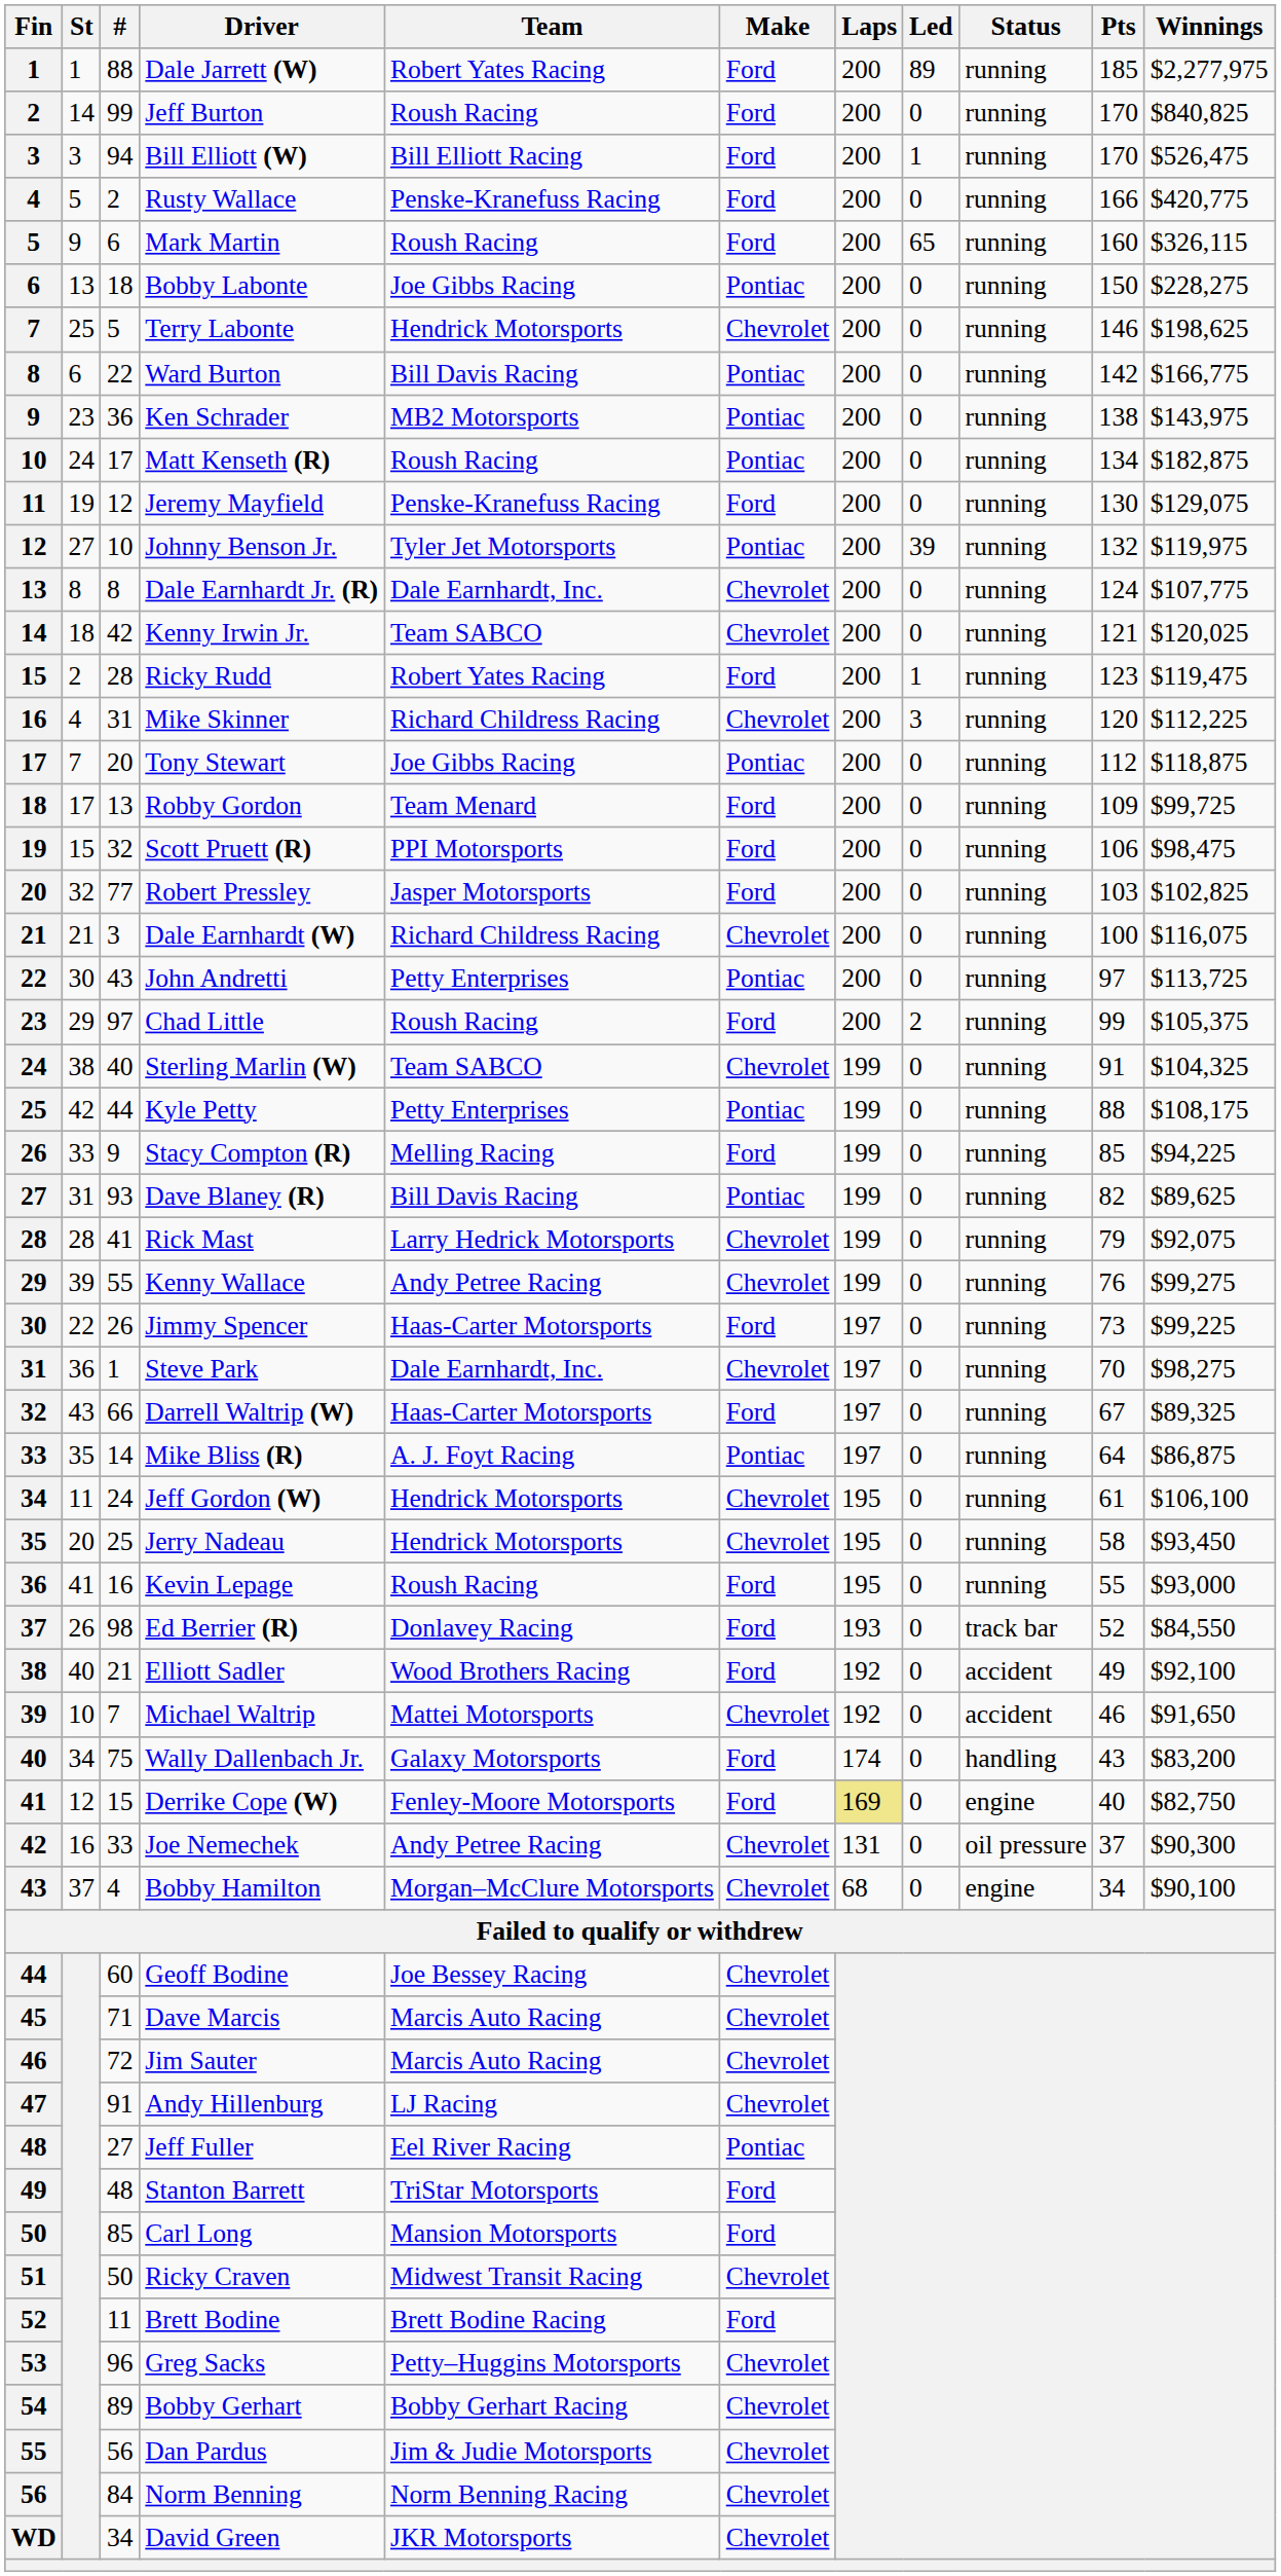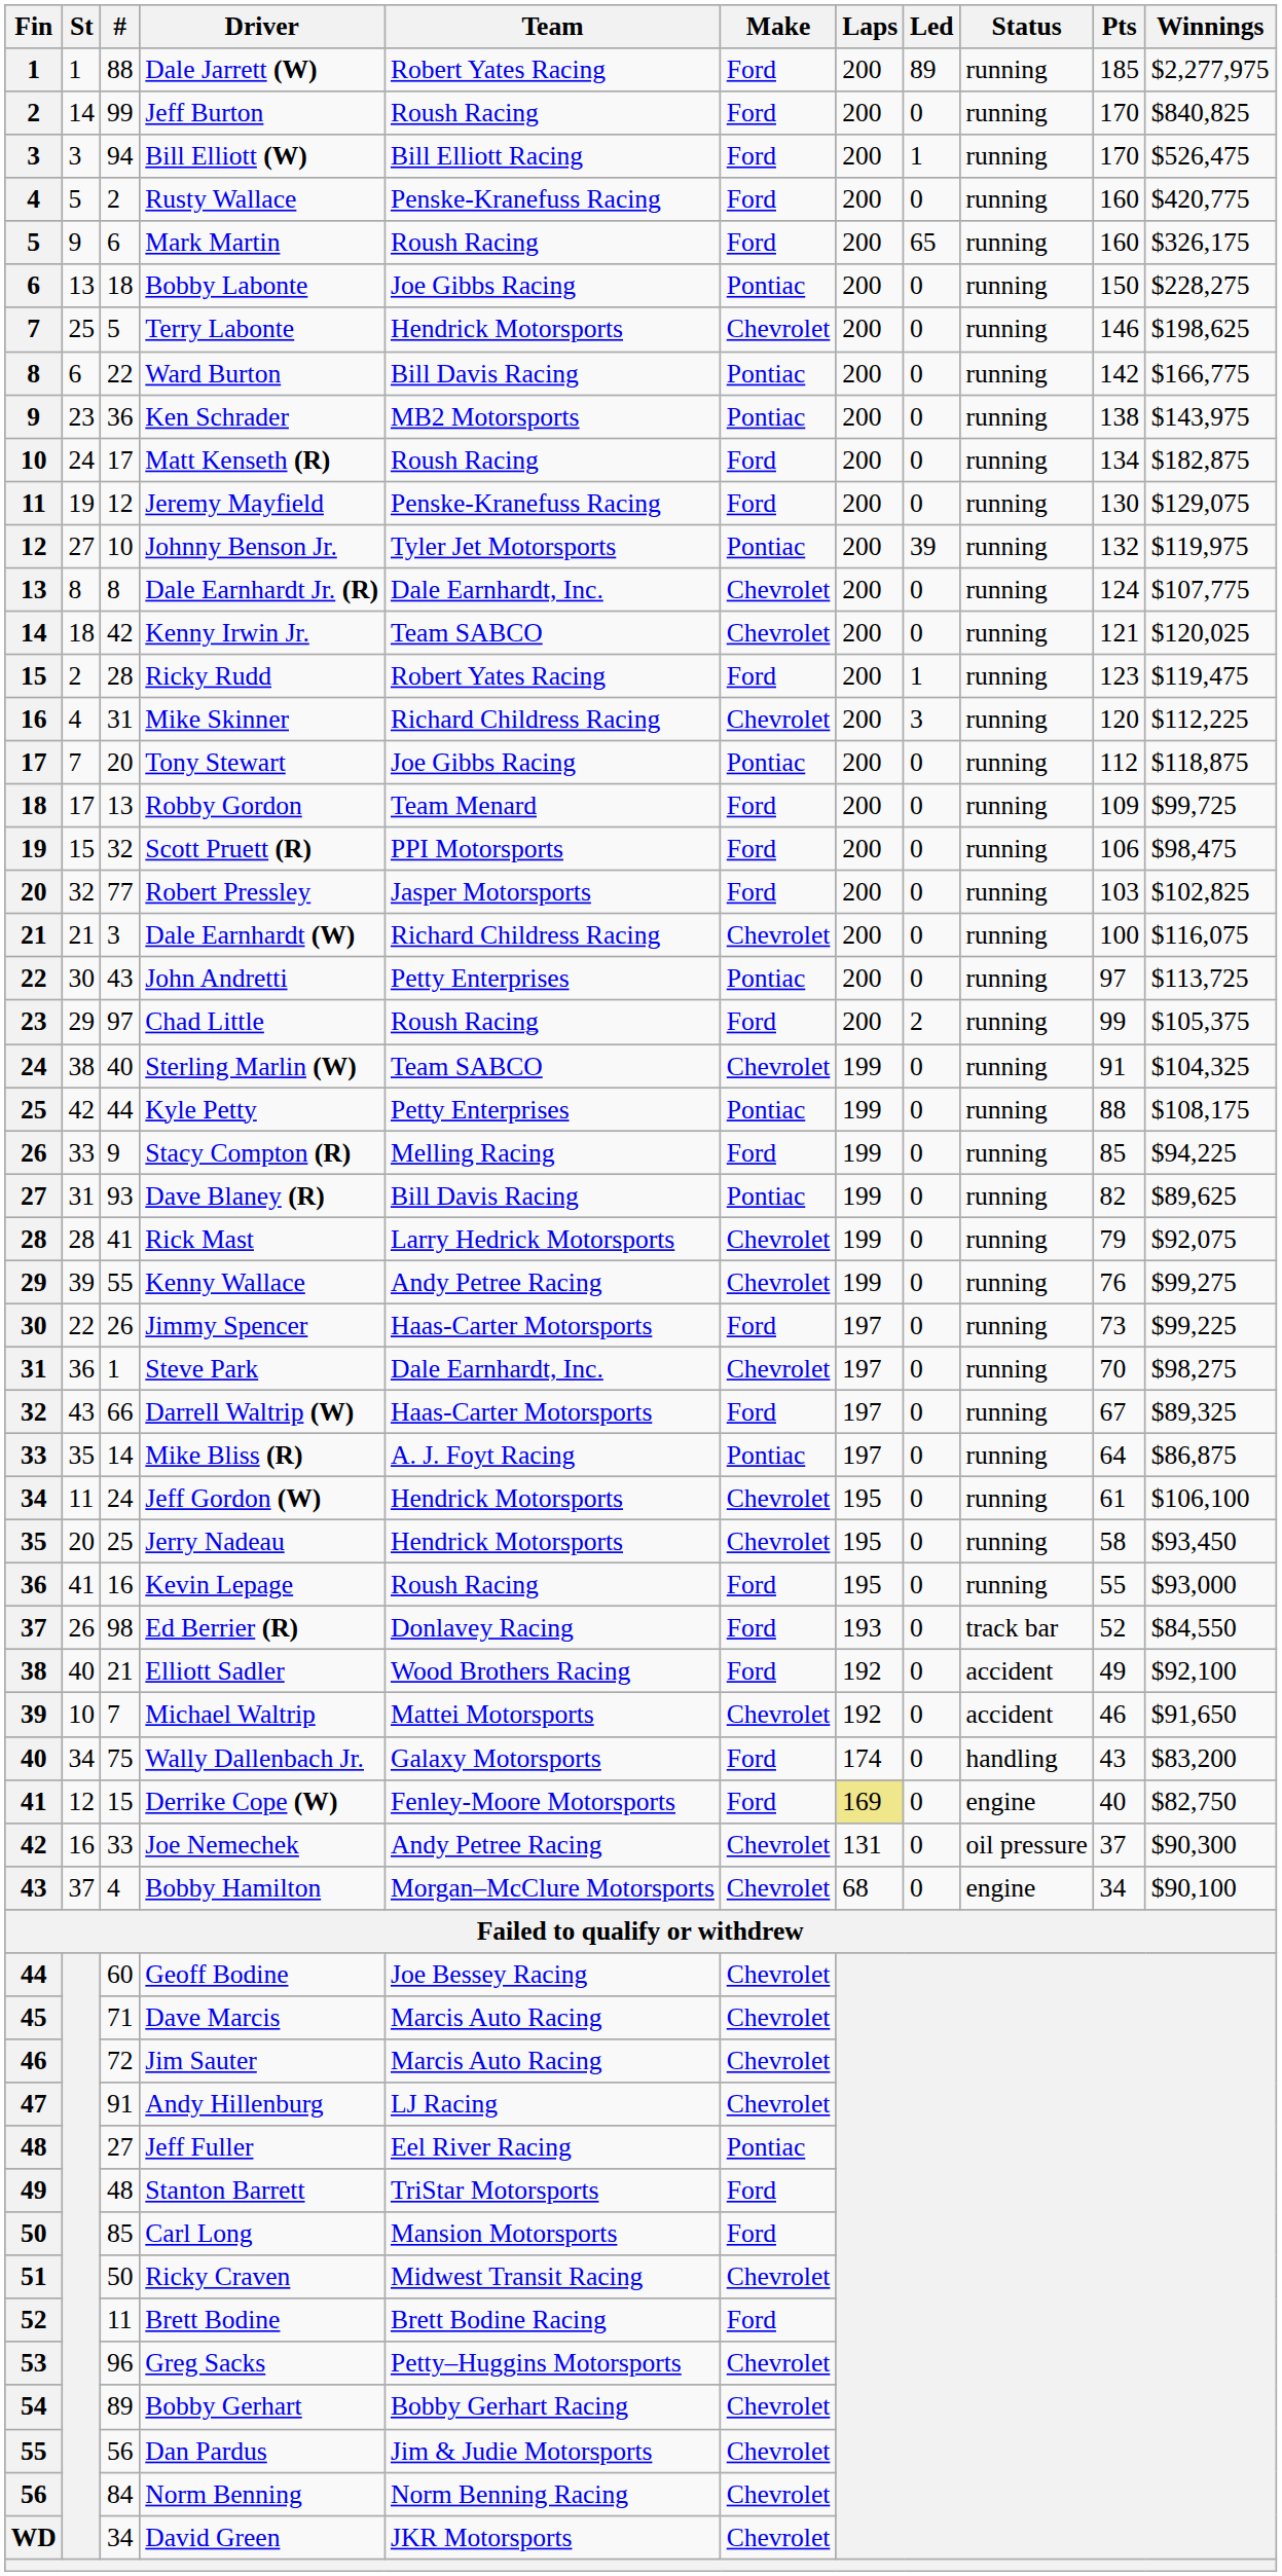Rusty Wallace | Pts: 166 -> 160
Mark Martin | Winnings: $326,115 -> $326,175
Matt Kenseth (R) | Make: Pontiac -> Ford
